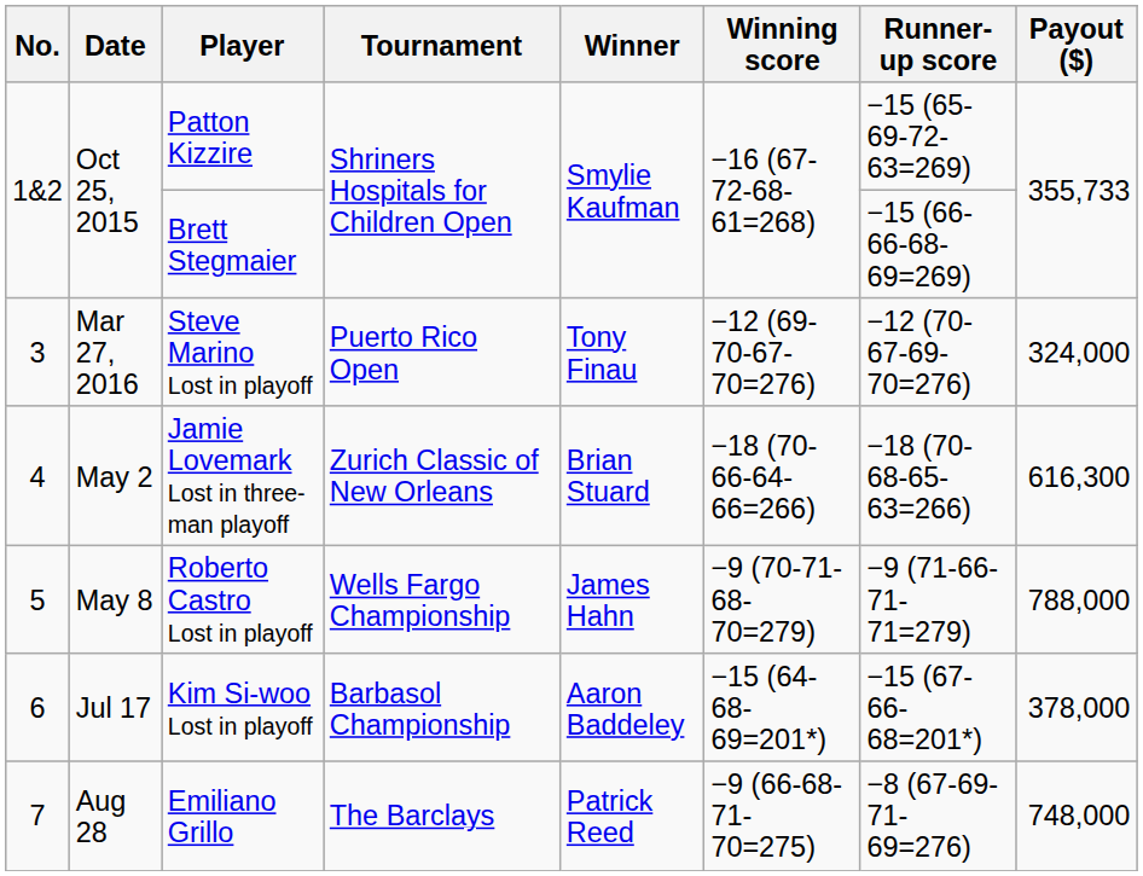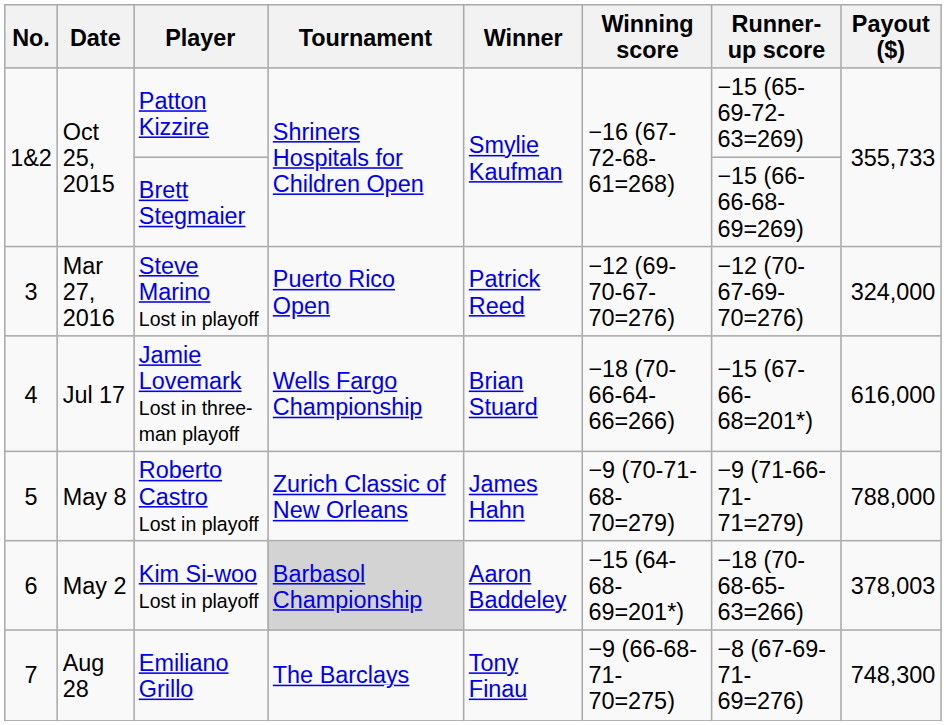Steve Marino Lost in playoff | Winner: Tony Finau -> Patrick Reed
Jamie Lovemark Lost in three-man playoff | Date: May 2 -> Jul 17
Jamie Lovemark Lost in three-man playoff | Tournament: Zurich Classic of New Orleans -> Wells Fargo Championship
Jamie Lovemark Lost in three-man playoff | Runner-up score: −18 (70-68-65-63=266) -> −15 (67-66-68=201*)
Jamie Lovemark Lost in three-man playoff | Payout ($): 616,300 -> 616,000
Roberto Castro Lost in playoff | Tournament: Wells Fargo Championship -> Zurich Classic of New Orleans
Kim Si-woo Lost in playoff | Date: Jul 17 -> May 2
Kim Si-woo Lost in playoff | Tournament: no background -> lightgrey background
Kim Si-woo Lost in playoff | Runner-up score: −15 (67-66-68=201*) -> −18 (70-68-65-63=266)
Kim Si-woo Lost in playoff | Payout ($): 378,000 -> 378,003
Emiliano Grillo | Winner: Patrick Reed -> Tony Finau
Emiliano Grillo | Payout ($): 748,000 -> 748,300
